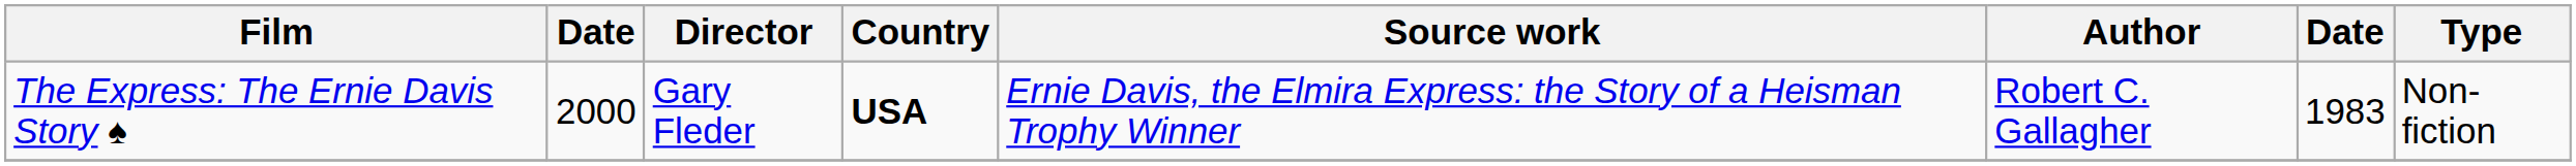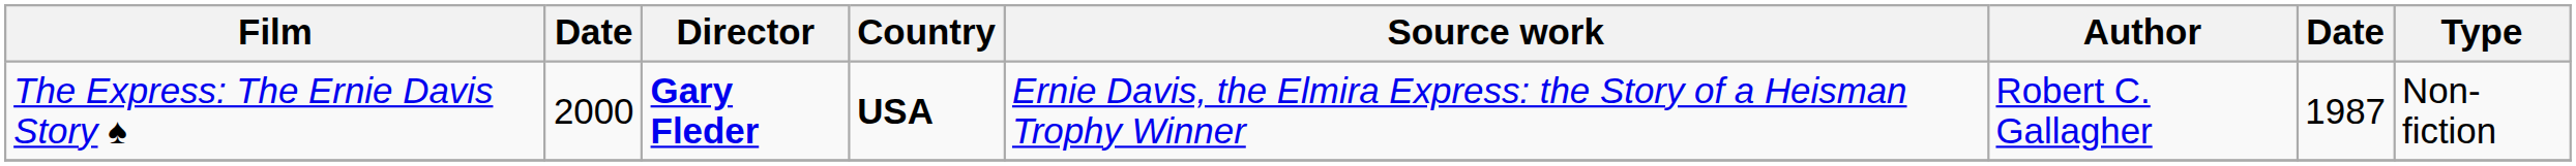The Express: The Ernie Davis Story ♠ | Director: normal -> bold
The Express: The Ernie Davis Story ♠ | column 7: 1983 -> 1987
